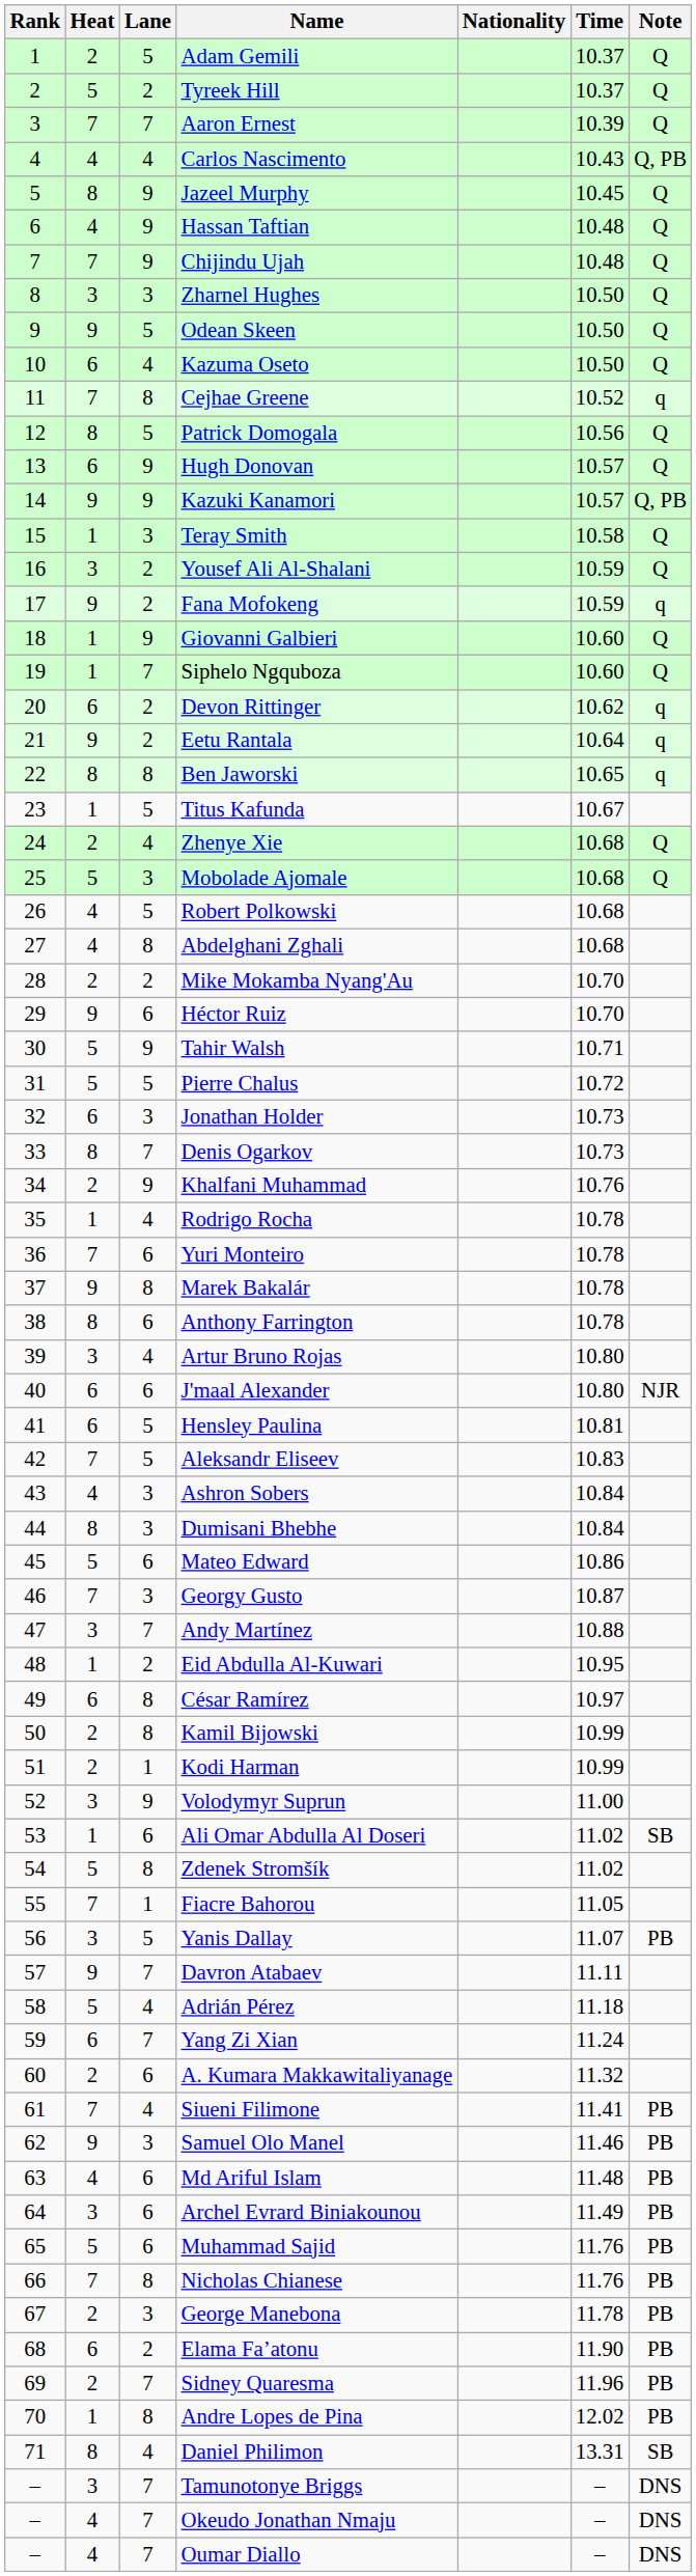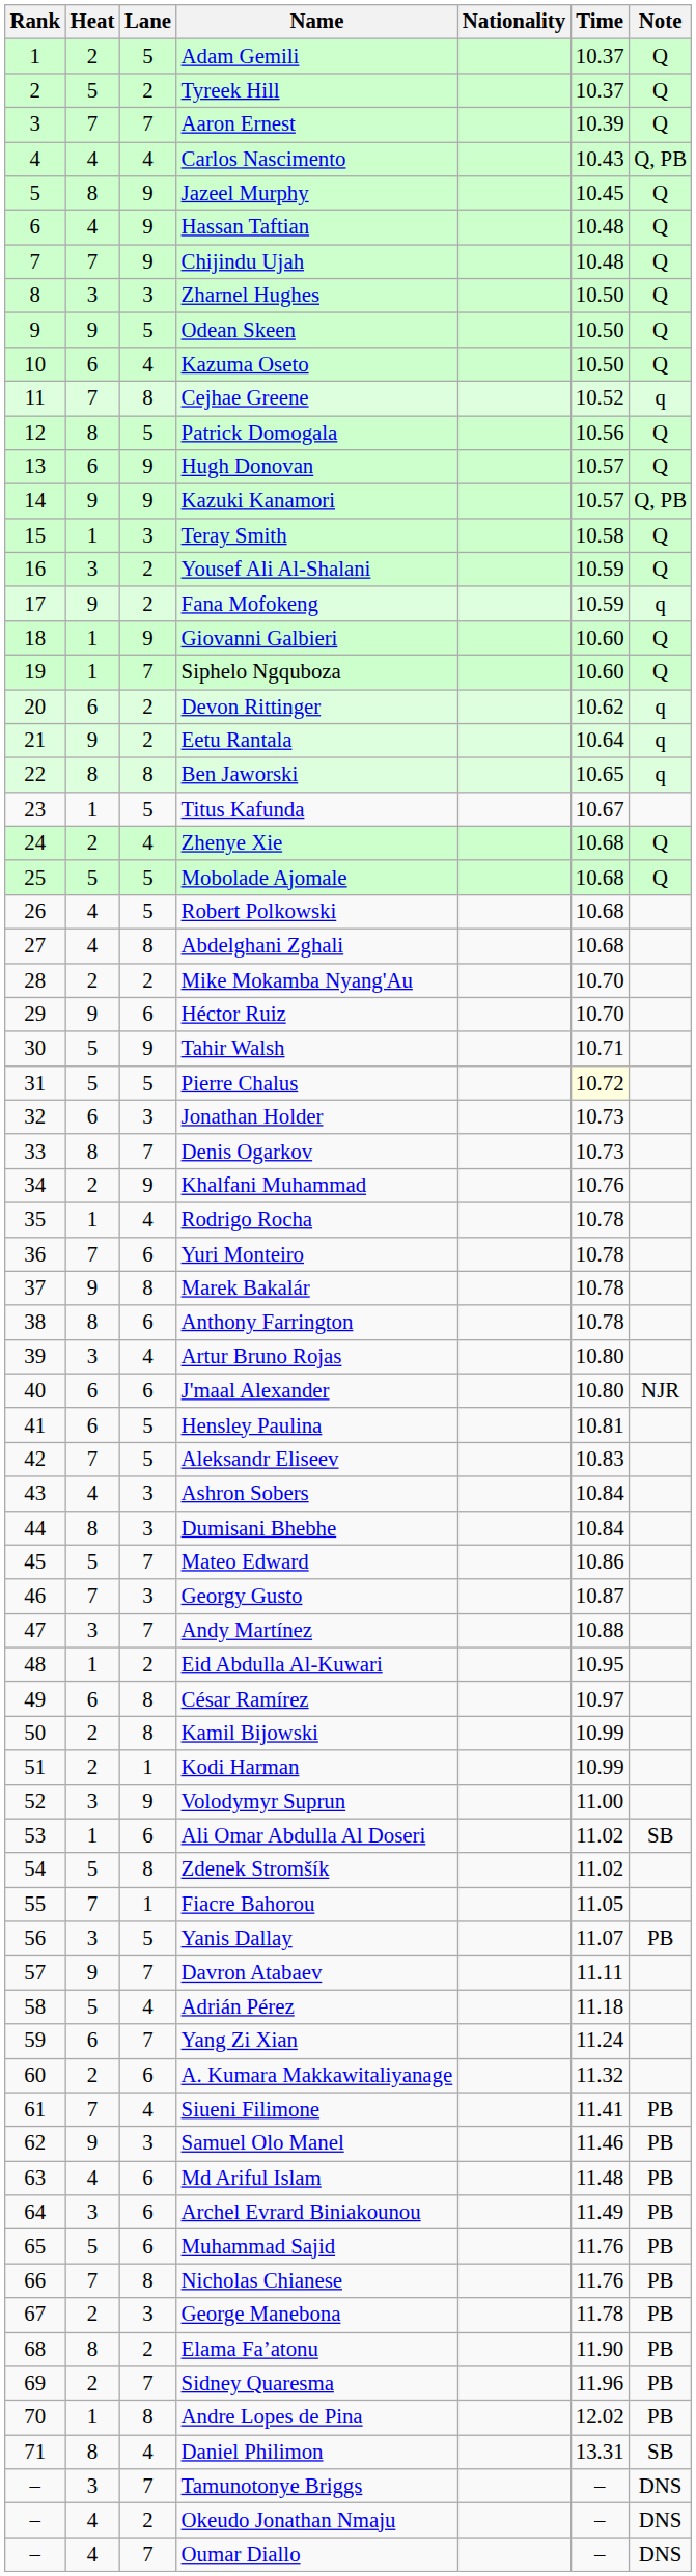Mobolade Ajomale | Lane: 3 -> 5
Pierre Chalus | Time: no background -> lightyellow background
Mateo Edward | Lane: 6 -> 7
Elama Fa’atonu | Heat: 6 -> 8
Okeudo Jonathan Nmaju | Lane: 7 -> 2
